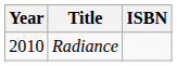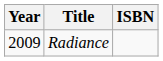Radiance | Year: 2010 -> 2009
